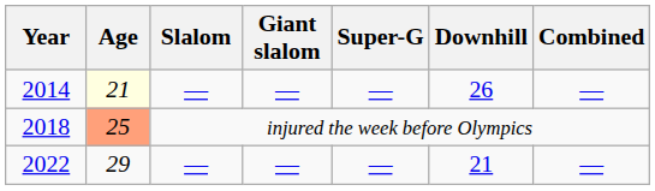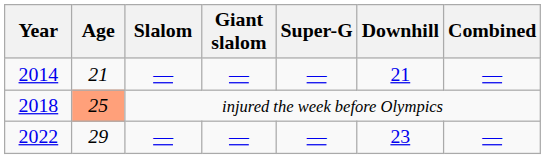2014 | Age: lightyellow background -> no background
2014 | Downhill: 26 -> 21
2022 | Downhill: 21 -> 23
